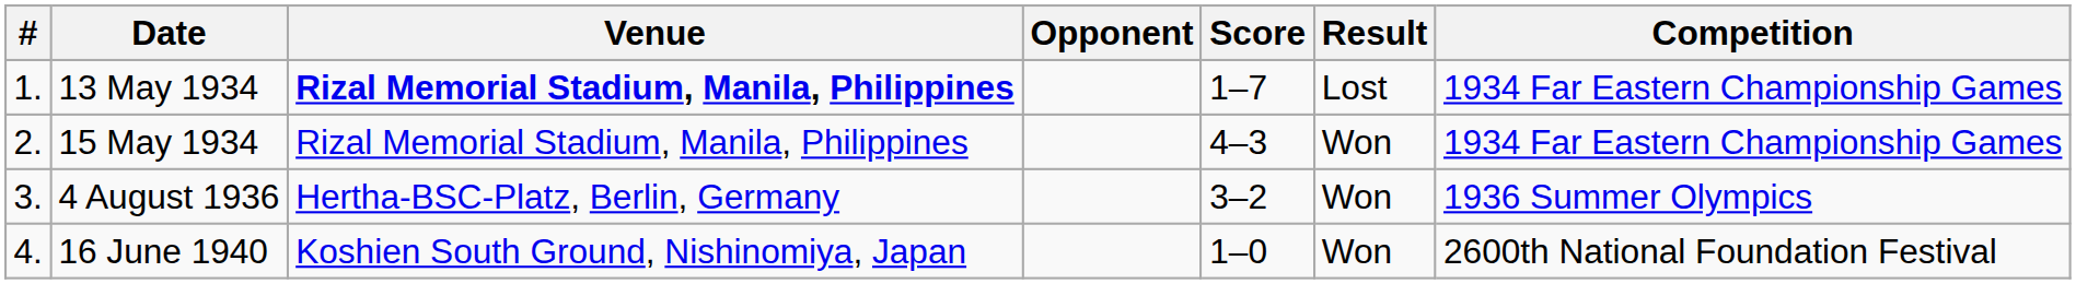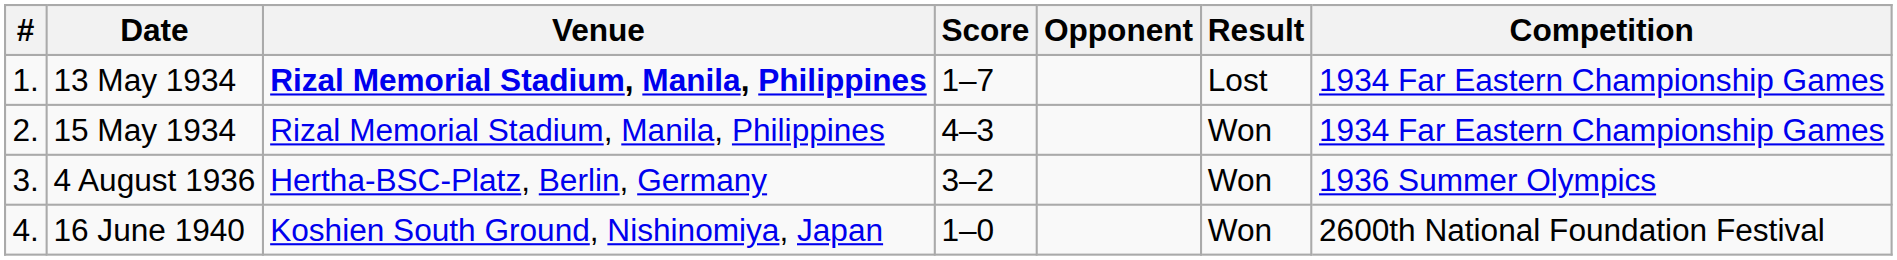columns swapped: Opponent <-> Score
